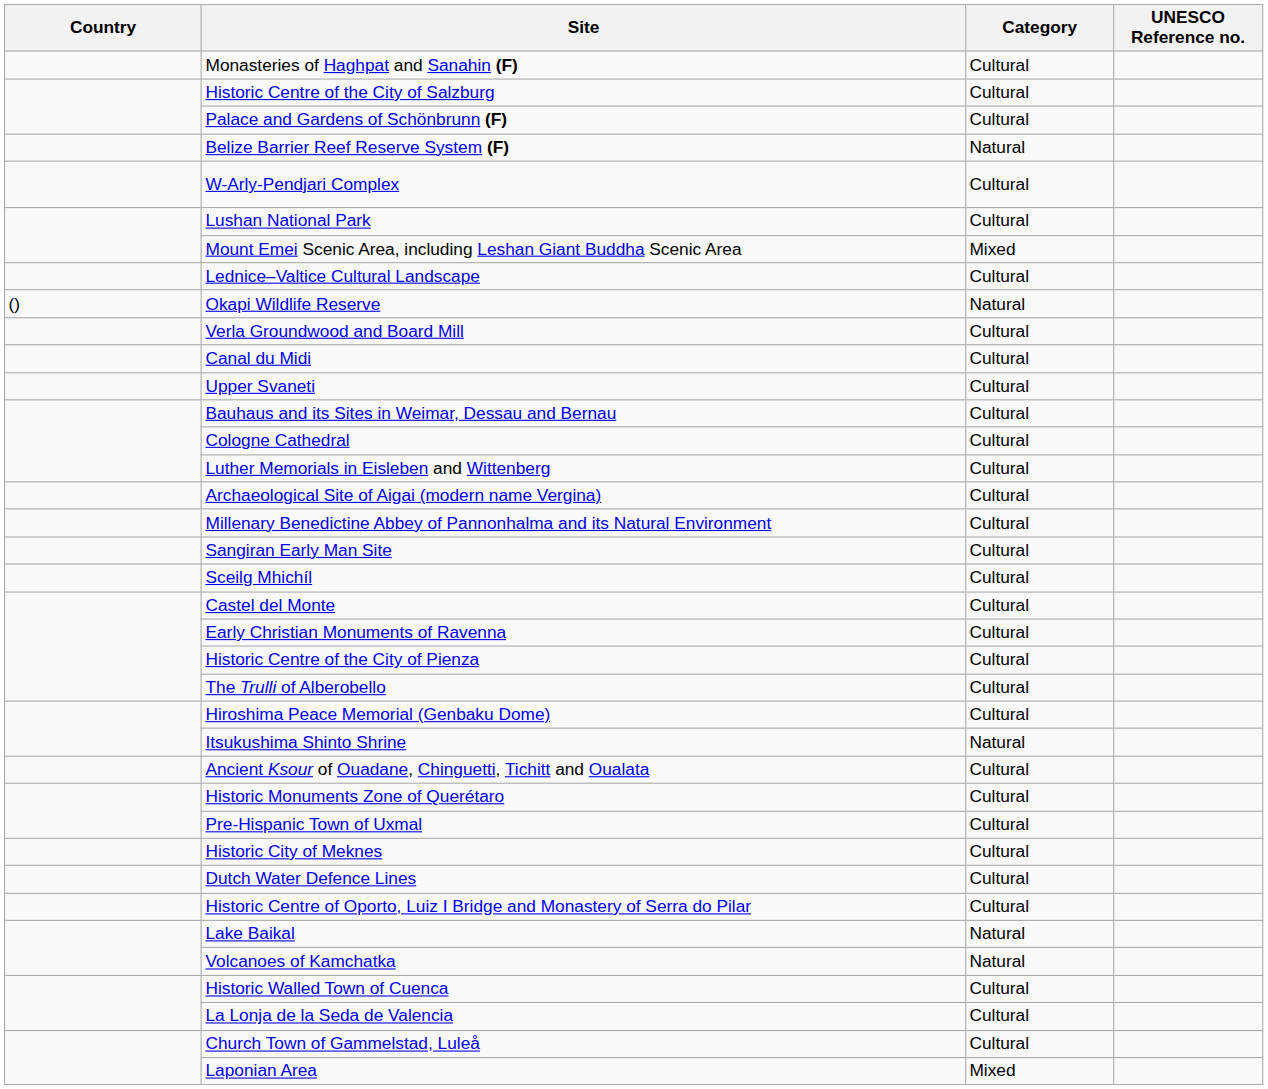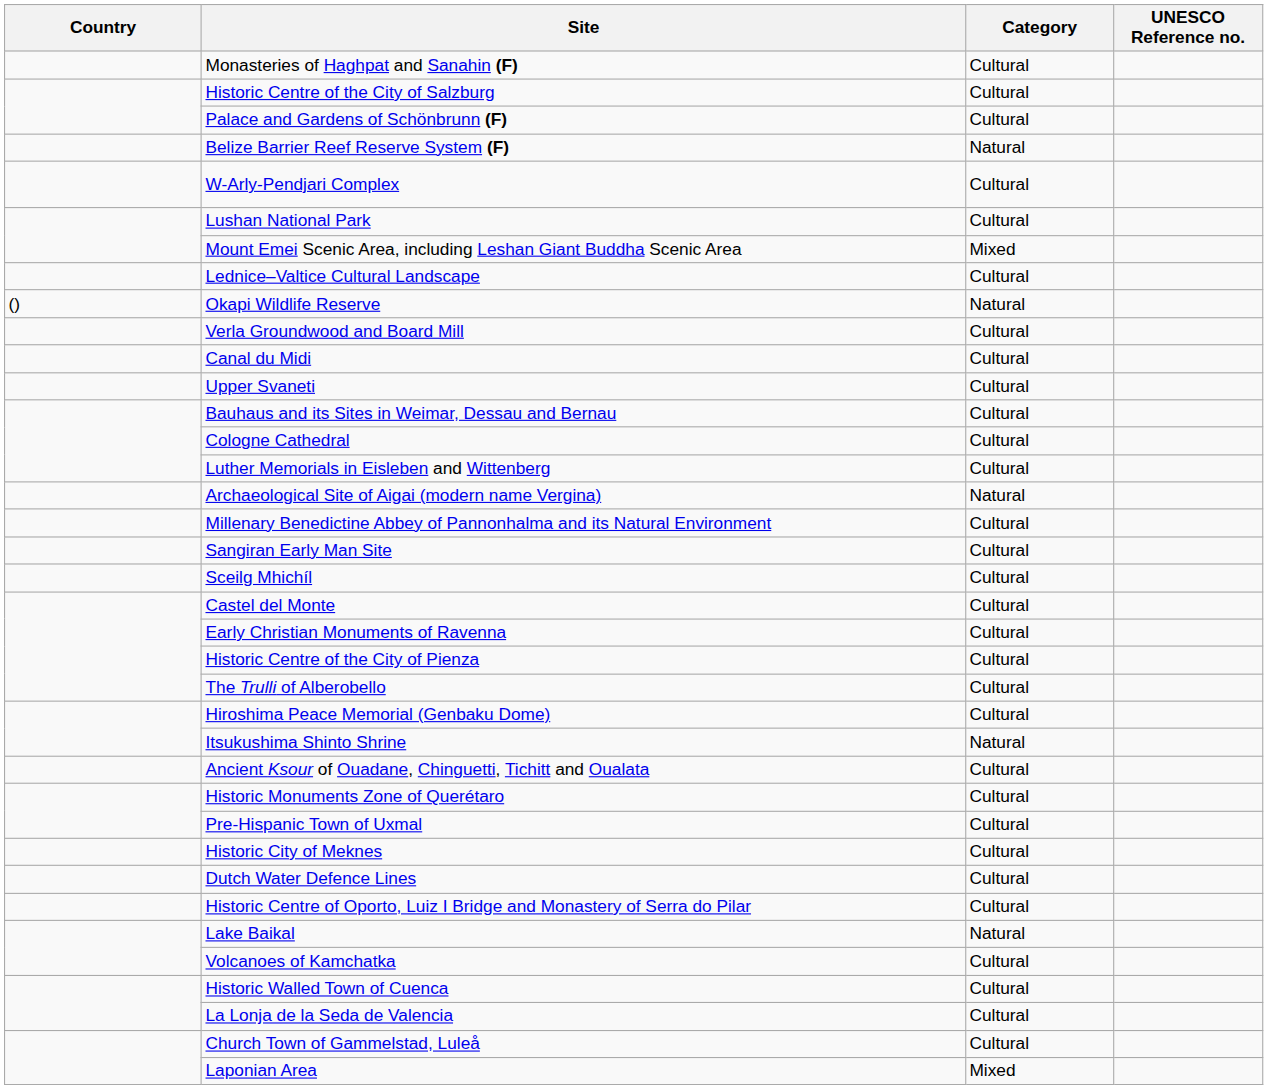Archaeological Site of Aigai (modern name Vergina) | Category: Cultural -> Natural
Volcanoes of Kamchatka | Category: Natural -> Cultural
